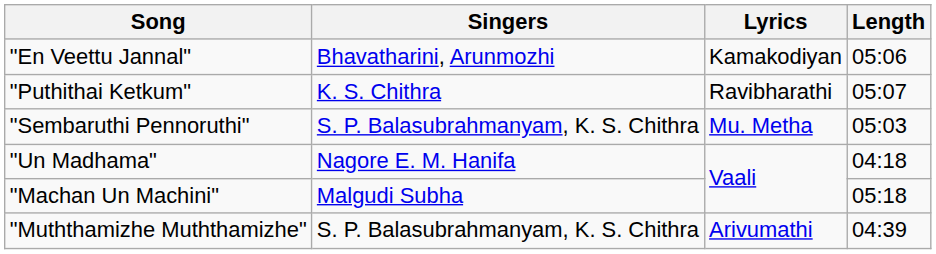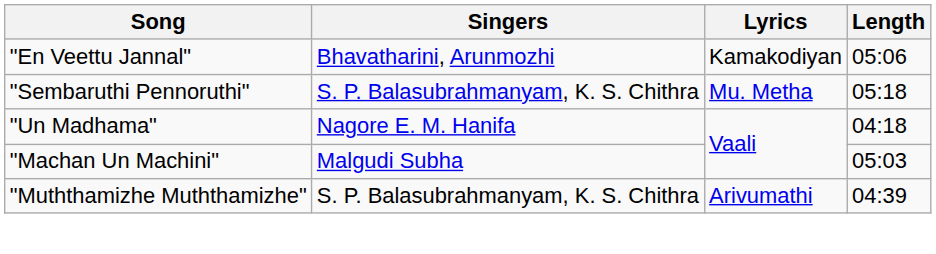- row: "Puthithai Ketkum" | K. S. Chithra | Ravibharathi | 05:07
"Sembaruthi Pennoruthi" | Length: 05:03 -> 05:18
"Machan Un Machini" | Length: 05:18 -> 05:03
